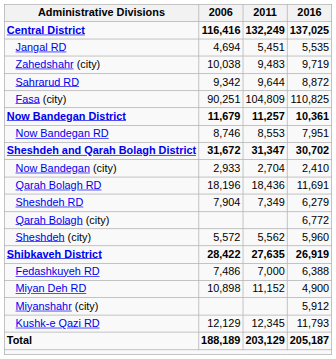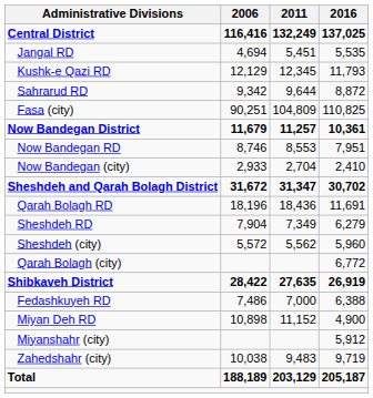rows swapped: Kushk-e Qazi RD <-> Zahedshahr (city)
rows swapped: Now Bandegan (city) <-> Sheshdeh and Qarah Bolagh District
rows swapped: Qarah Bolagh (city) <-> Sheshdeh (city)
